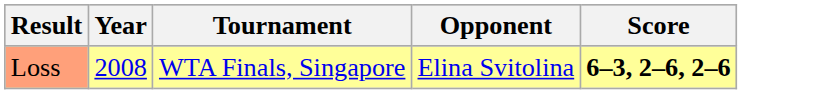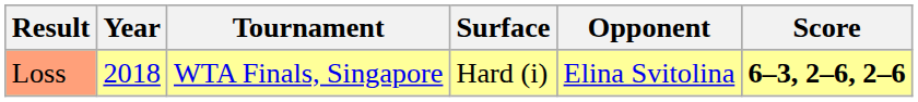+ column: Surface | Hard (i)
Loss | Year: 2008 -> 2018
